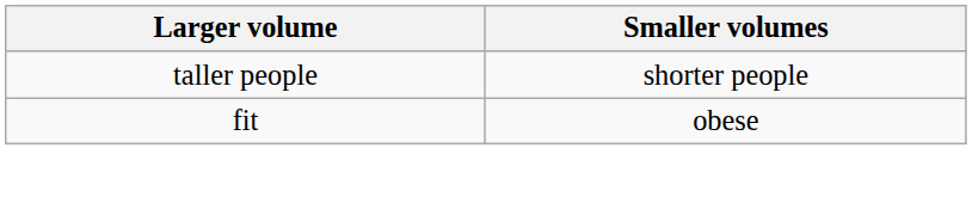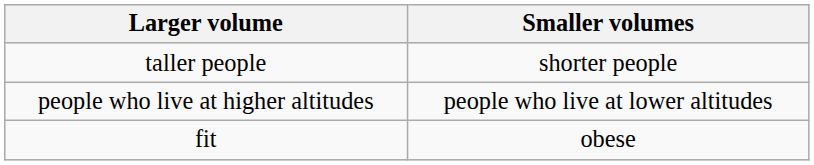+ row: people who live at higher altitudes | people who live at lower altitudes
